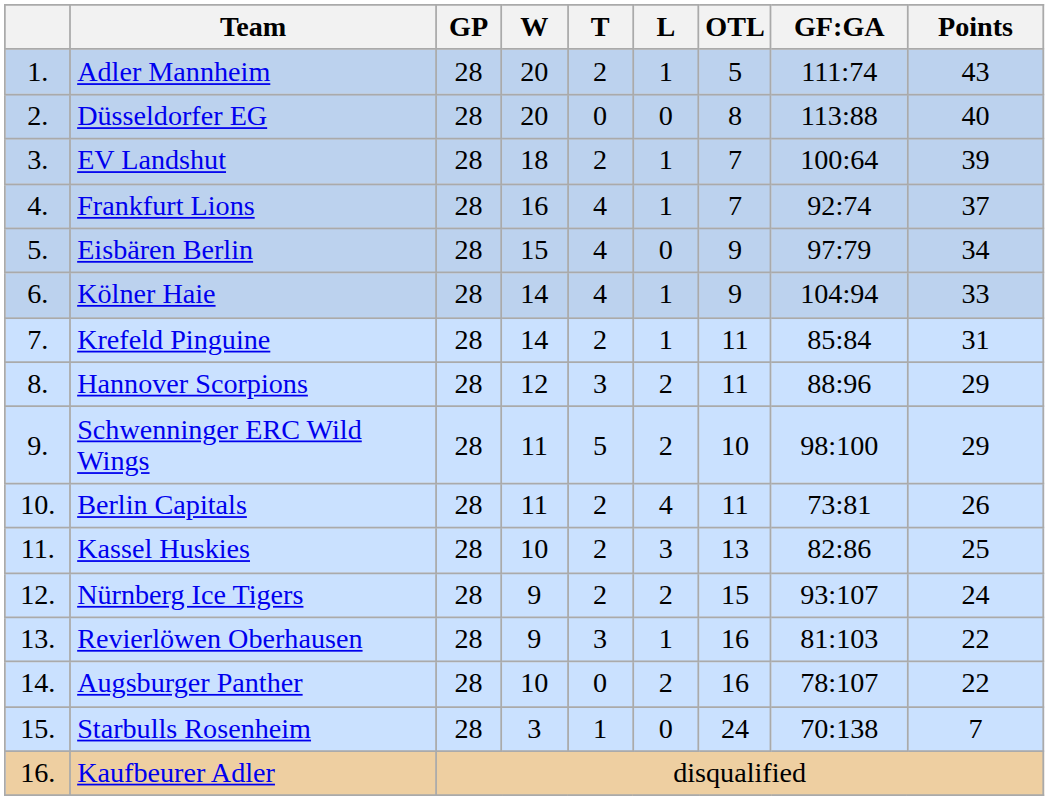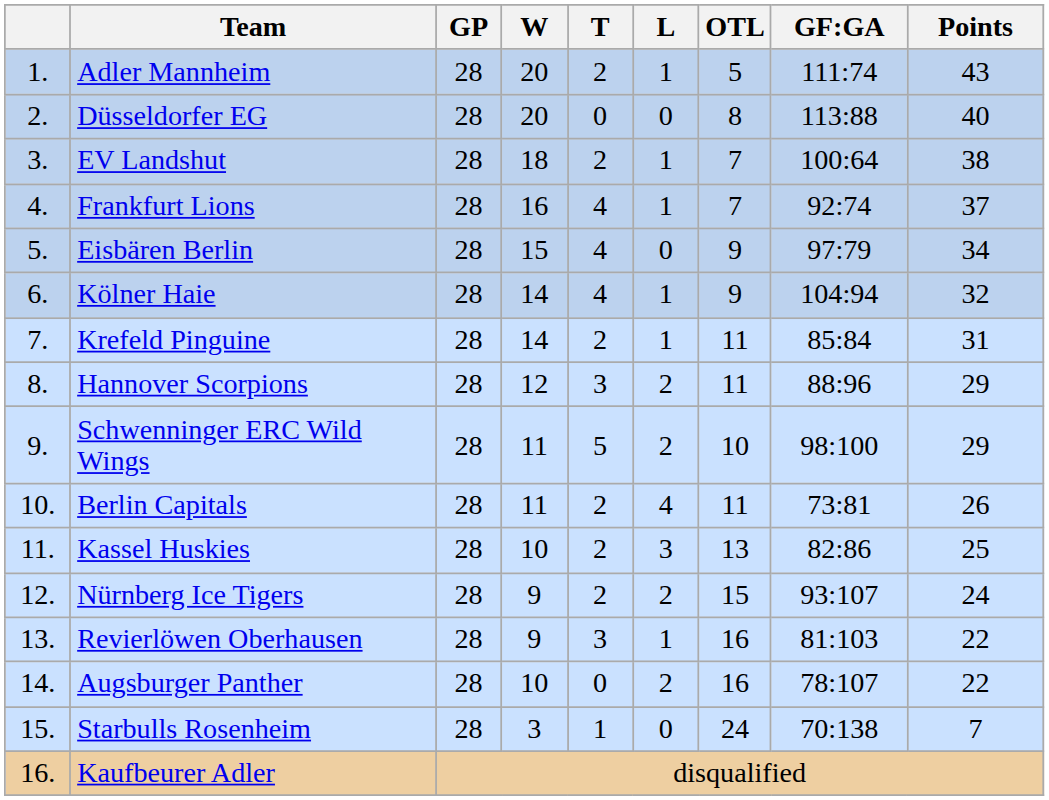EV Landshut | Points: 39 -> 38
Kölner Haie | Points: 33 -> 32
